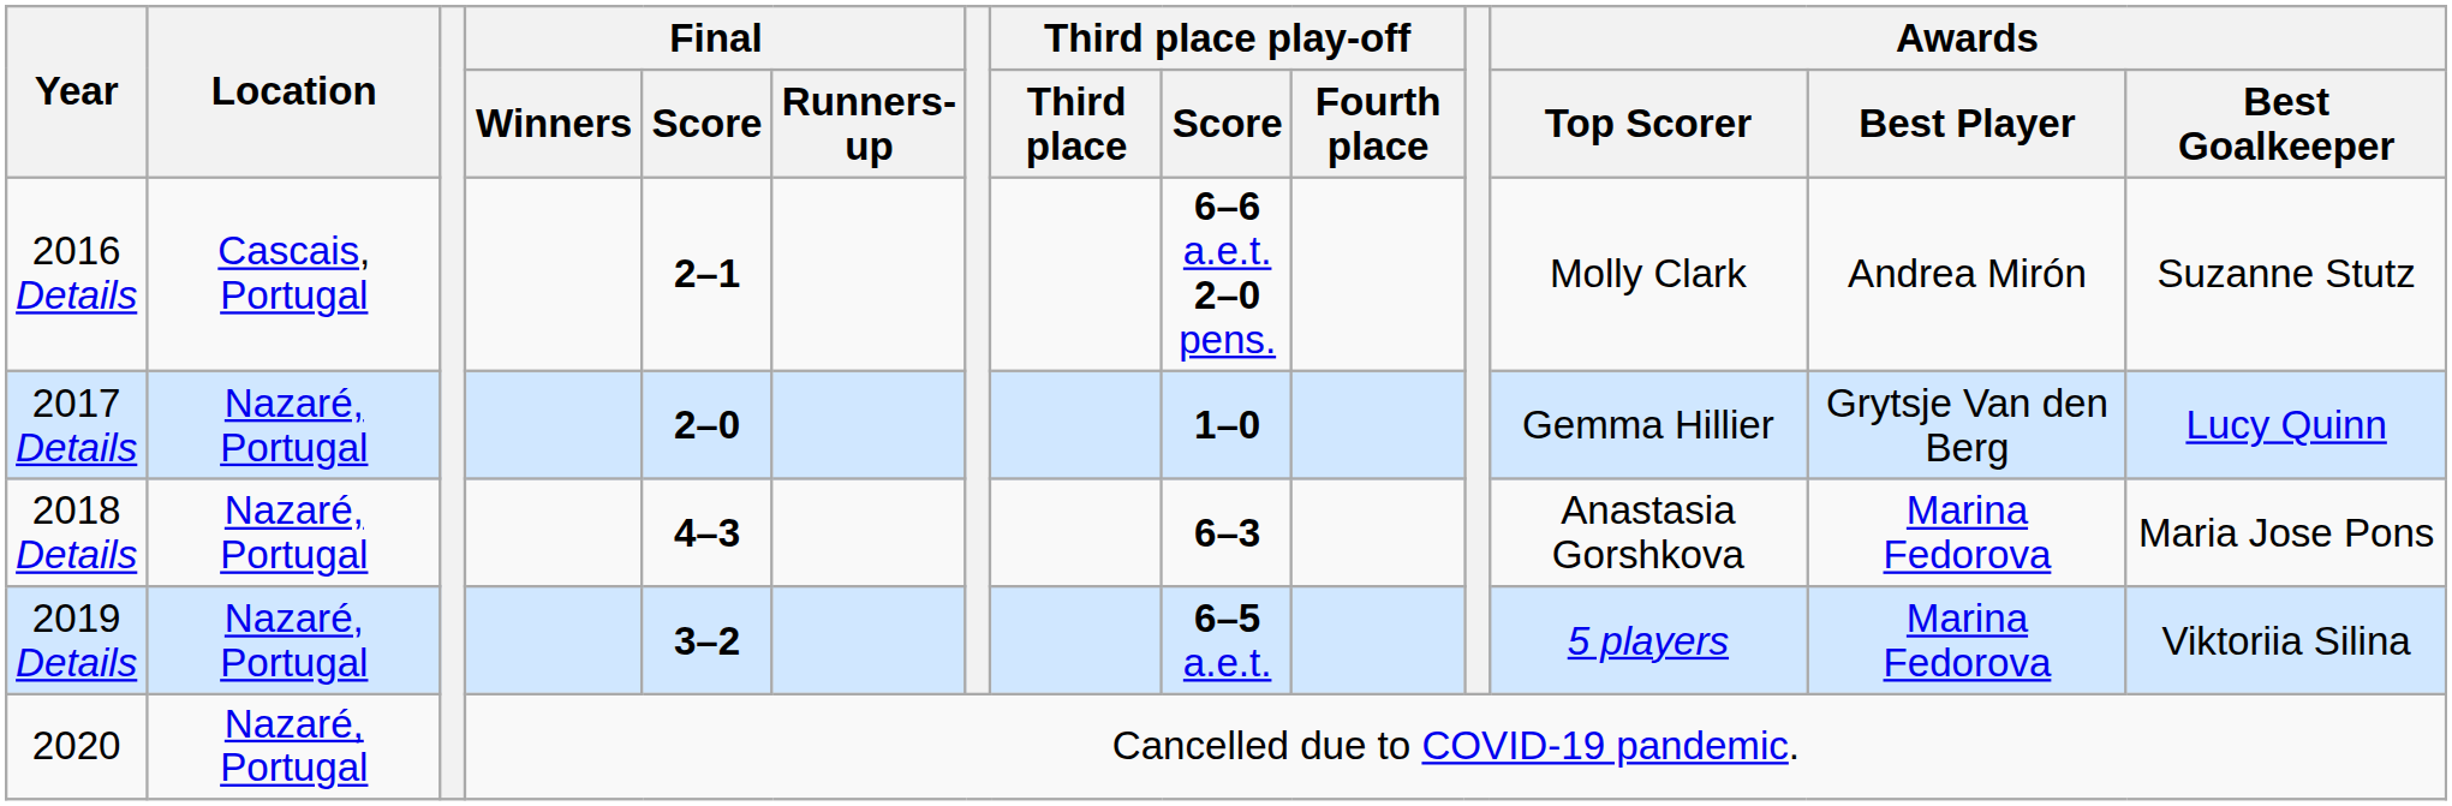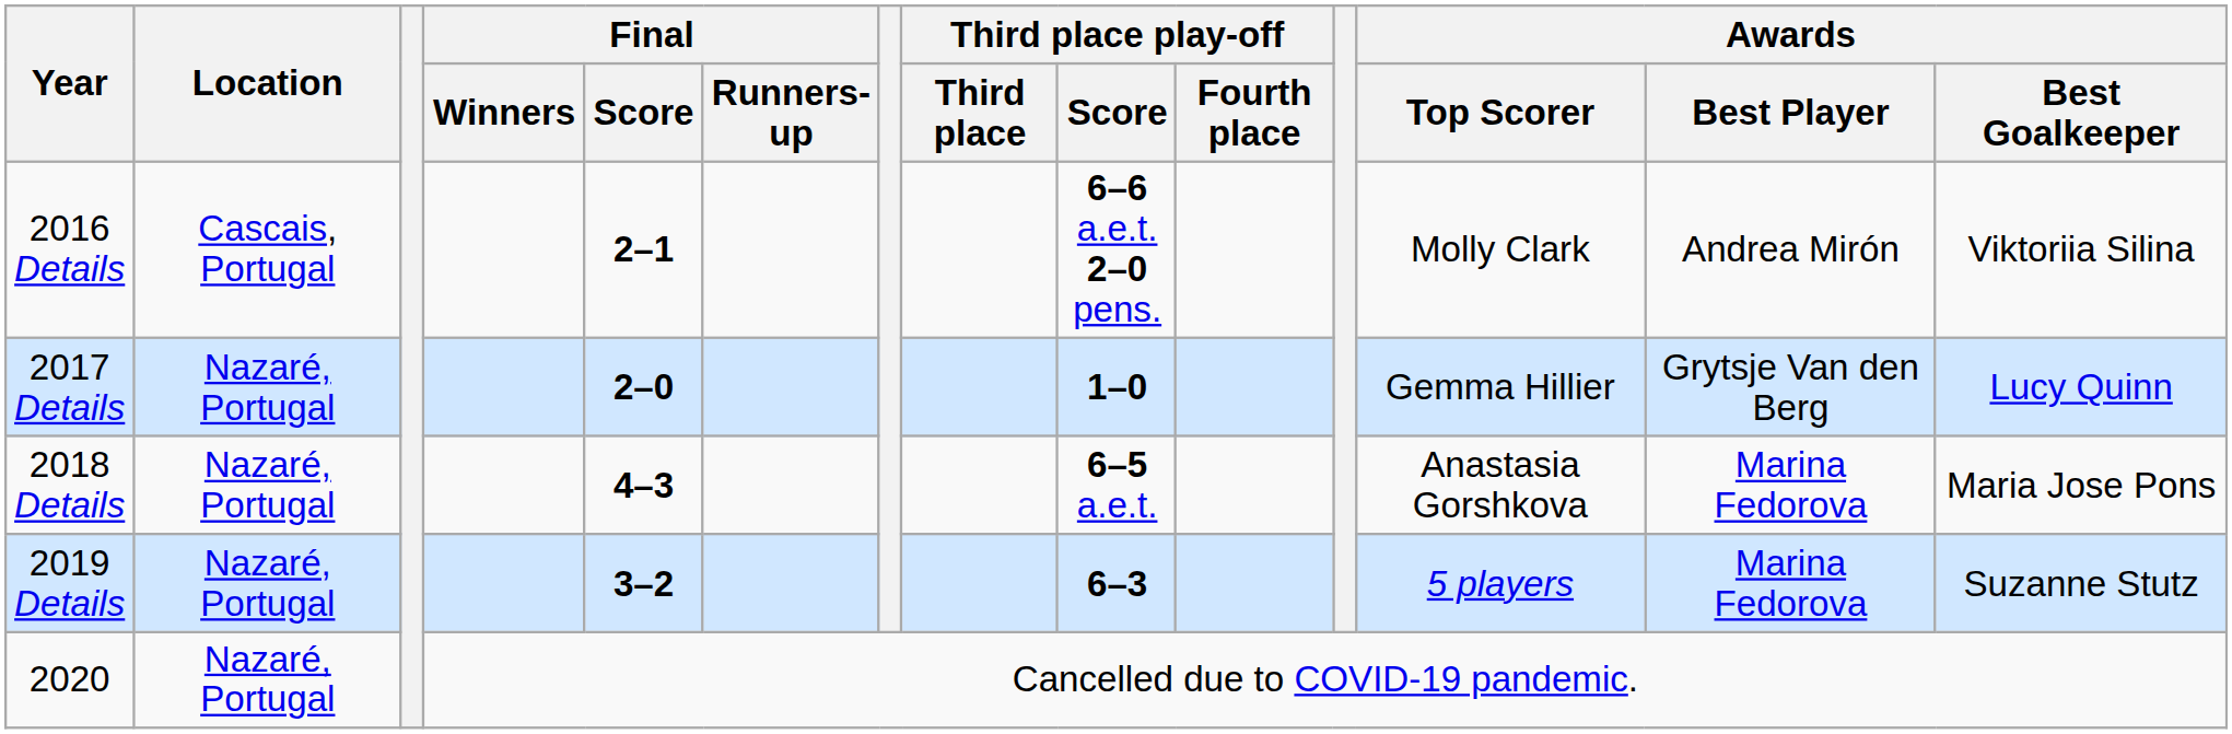2016 Details | Awards / Best Goalkeeper: Suzanne Stutz -> Viktoriia Silina
2018 Details | Third place play-off / Score: 6–3 -> 6–5 a.e.t.
2019 Details | Third place play-off / Score: 6–5 a.e.t. -> 6–3
2019 Details | Awards / Best Goalkeeper: Viktoriia Silina -> Suzanne Stutz
